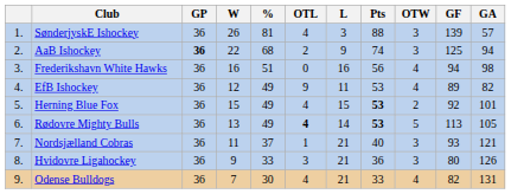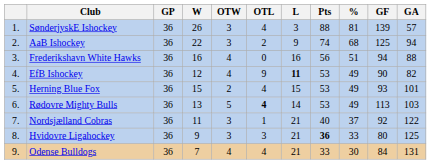columns swapped: OTW <-> %
AaB Ishockey | GP: bold -> normal
Frederikshavn White Hawks | GA: 98 -> 88
EfB Ishockey | L: normal -> bold
EfB Ishockey | GF: 89 -> 90
Herning Blue Fox | Pts: bold -> normal
Herning Blue Fox | GF: 92 -> 93
Rødovre Mighty Bulls | Pts: bold -> normal
Rødovre Mighty Bulls | GA: 105 -> 103
Nordsjælland Cobras | GF: 93 -> 92
Nordsjælland Cobras | GA: 121 -> 122
Hvidovre Ligahockey | Pts: normal -> bold
Hvidovre Ligahockey | GA: 126 -> 125
Odense Bulldogs | GF: 82 -> 84
